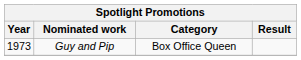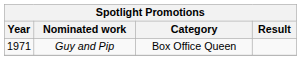Guy and Pip | Year: 1973 -> 1971
